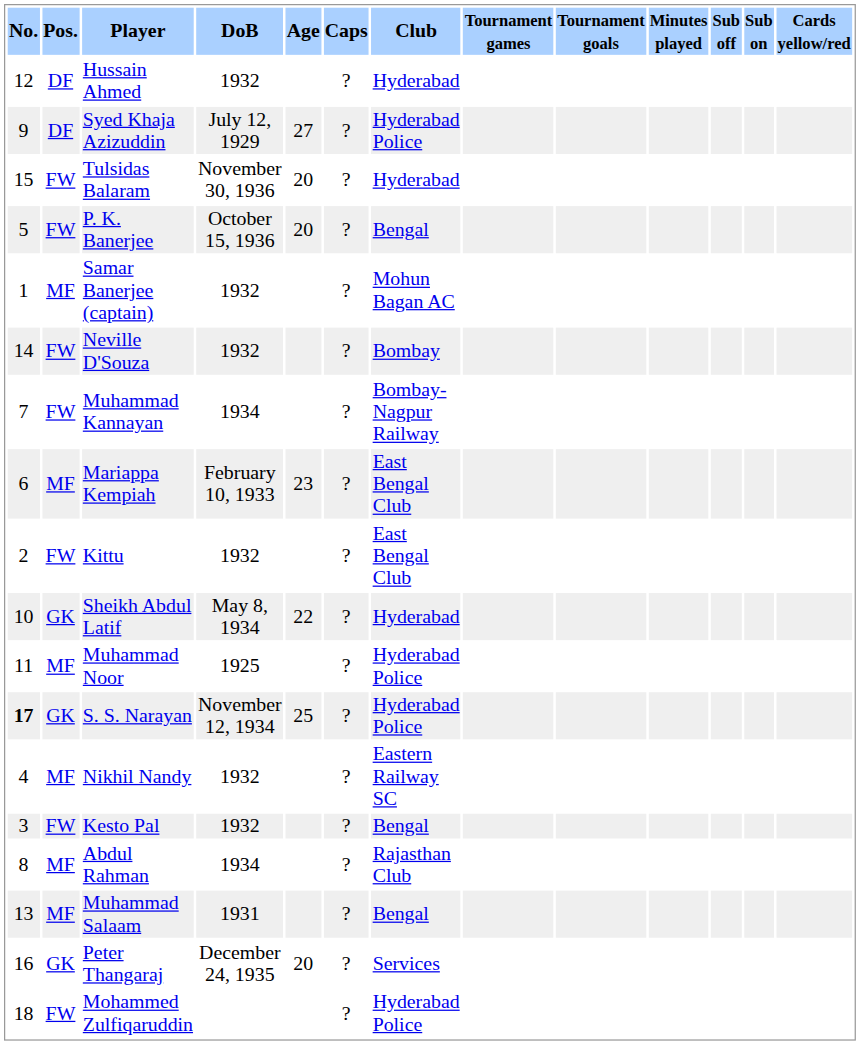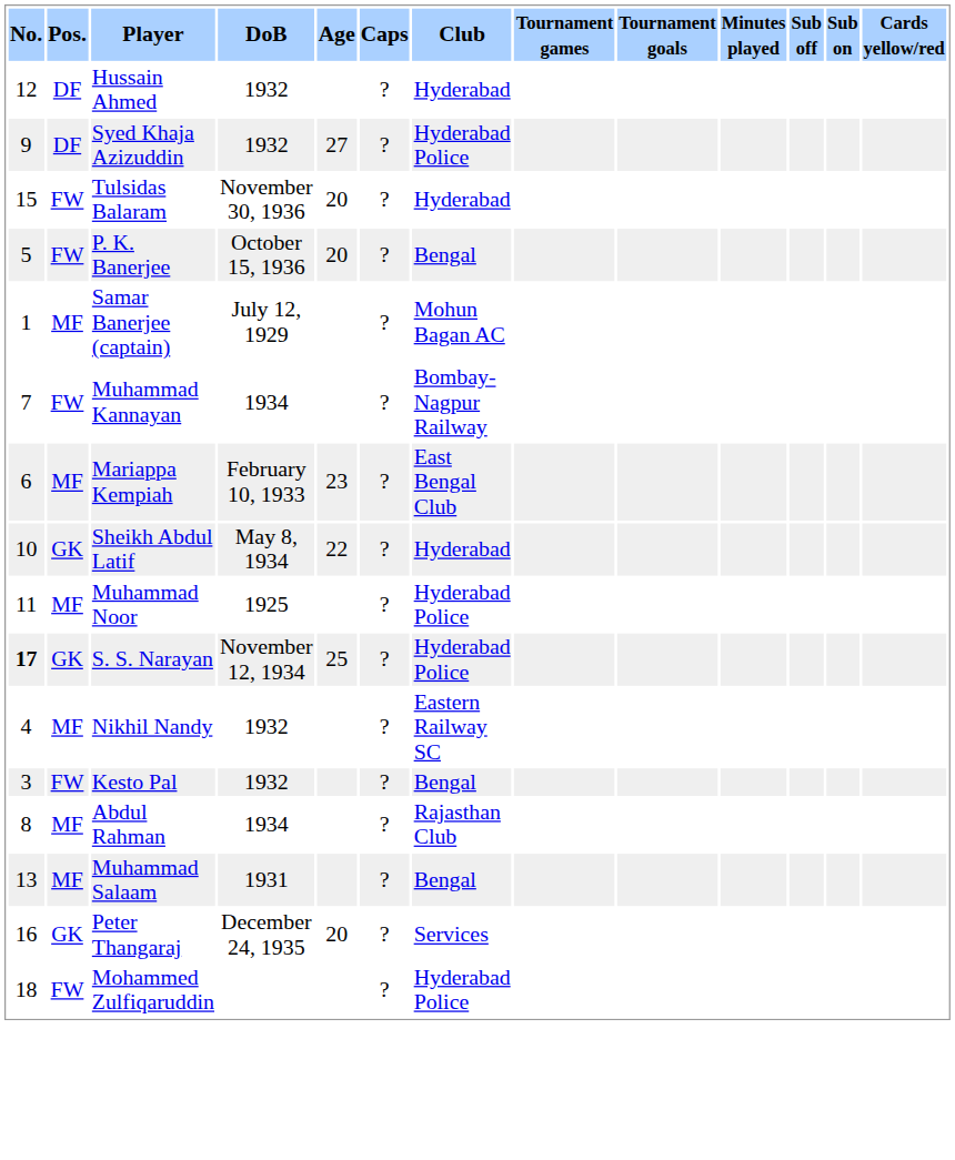Syed Khaja Azizuddin | DoB: July 12, 1929 -> 1932
Samar Banerjee (captain) | DoB: 1932 -> July 12, 1929
- row: 14 | FW | Neville D'Souza | 1932 | ? | Bombay
- row: 2 | FW | Kittu | 1932 | ? | East Bengal Club
